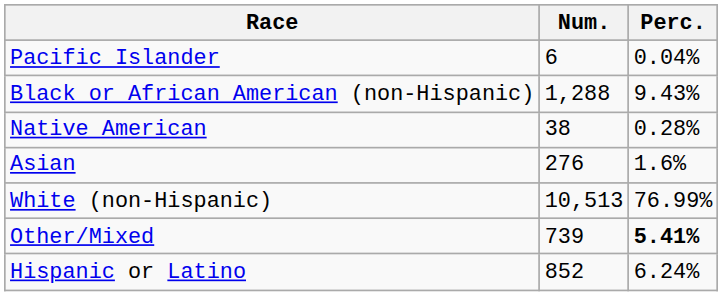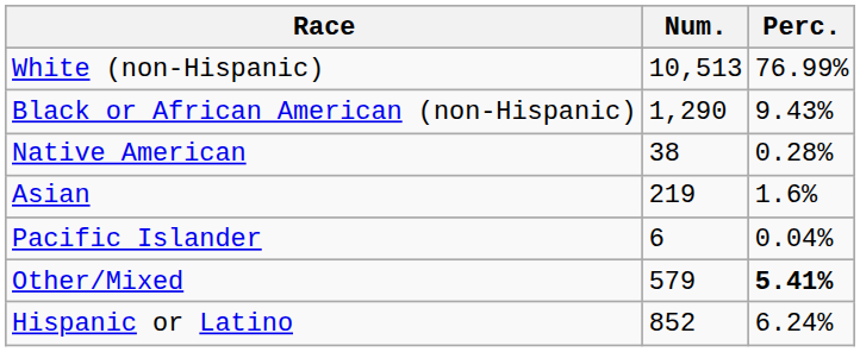rows swapped: White (non-Hispanic) <-> Pacific Islander
Black or African American (non-Hispanic) | Num.: 1,288 -> 1,290
Asian | Num.: 276 -> 219
Other/Mixed | Num.: 739 -> 579
